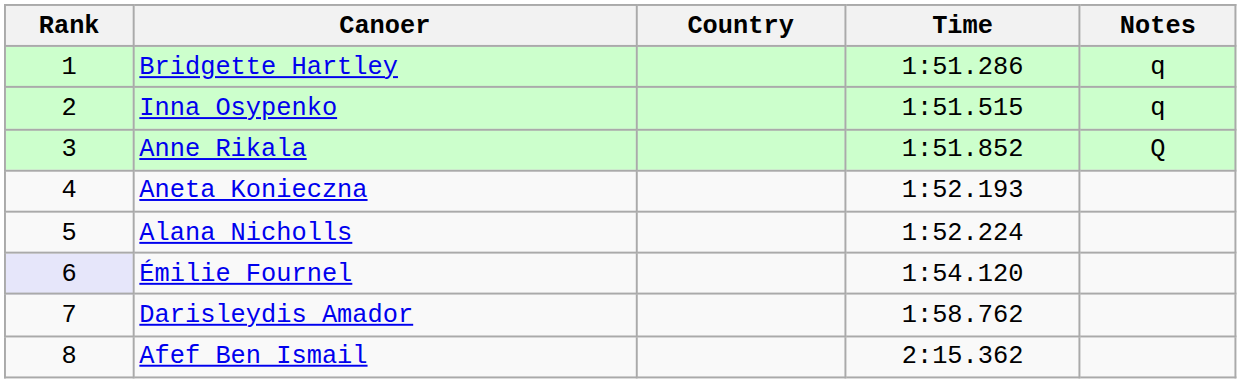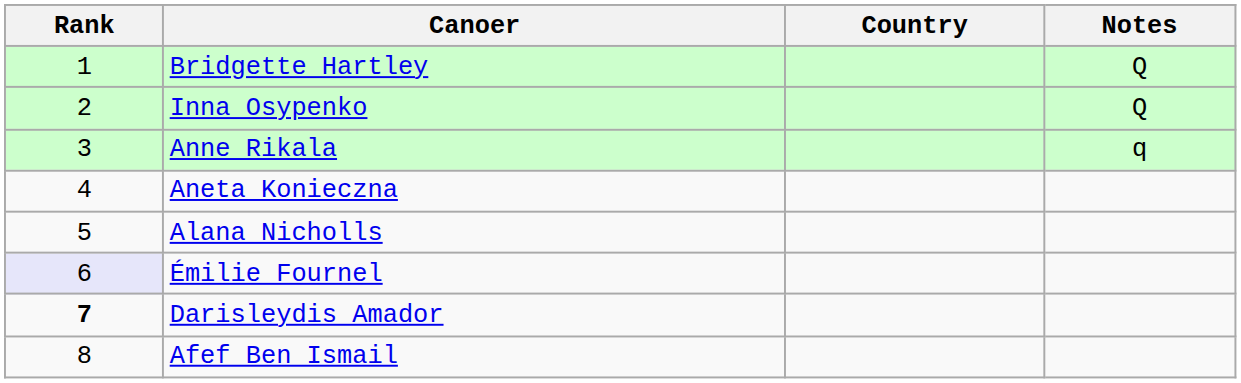- column: Time | 1:51.286 | 1:51.515 | 1:51.852 | 1:52.193 | 1:52.224 | 1:54.120 | 1:58.762 | 2:15.362
Bridgette Hartley | Notes: q -> Q
Inna Osypenko | Notes: q -> Q
Anne Rikala | Notes: Q -> q
Darisleydis Amador | Rank: normal -> bold
